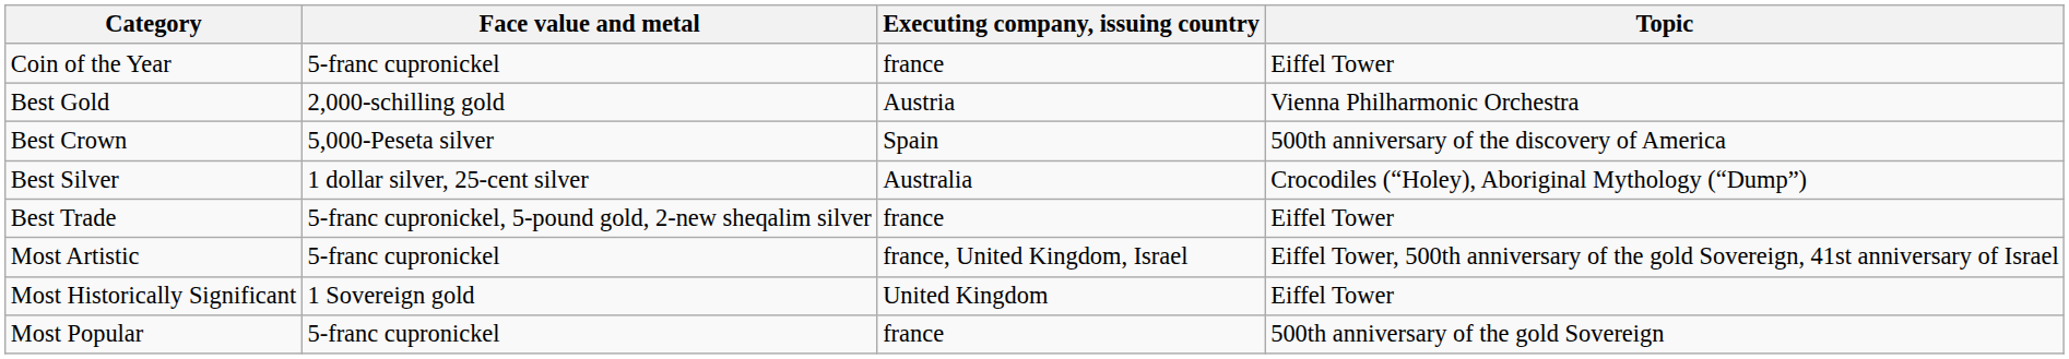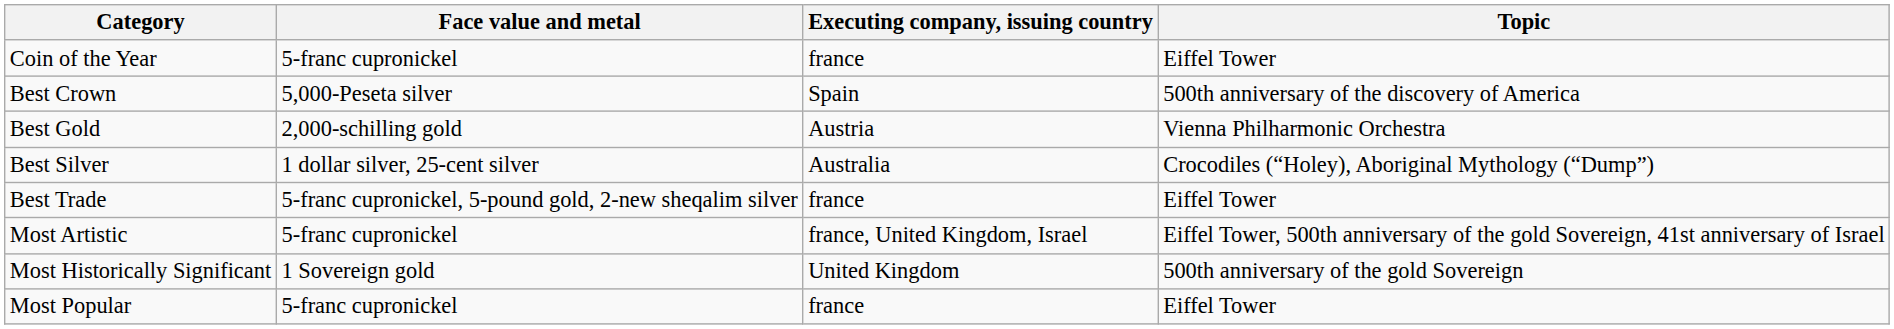rows swapped: Best Crown <-> Best Gold
Most Historically Significant | Topic: Eiffel Tower -> 500th anniversary of the gold Sovereign
Most Popular | Topic: 500th anniversary of the gold Sovereign -> Eiffel Tower
